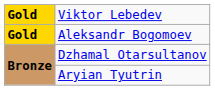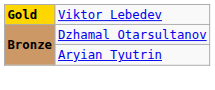- row: Gold | Aleksandr Bogomoev
